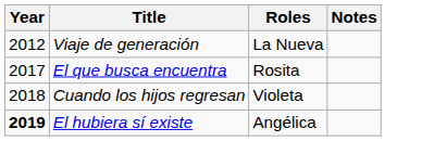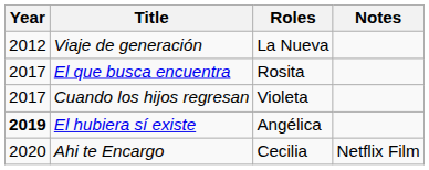Cuando los hijos regresan | Year: 2018 -> 2017
+ row: 2020 | Ahi te Encargo | Cecilia | Netflix Film
